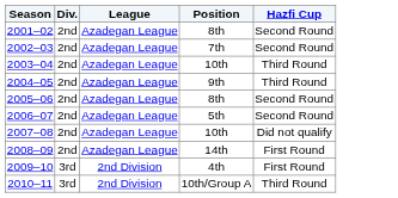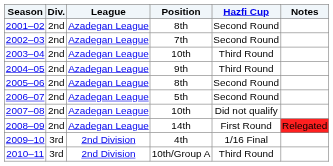+ column: Notes | Relegated
2009–10 | Hazfi Cup: First Round -> 1/16 Final
